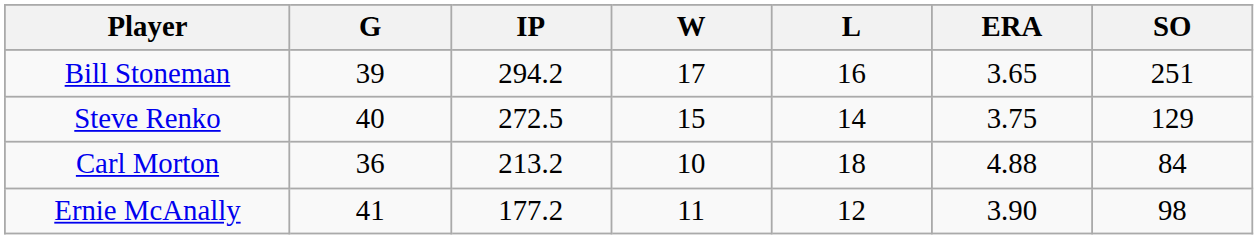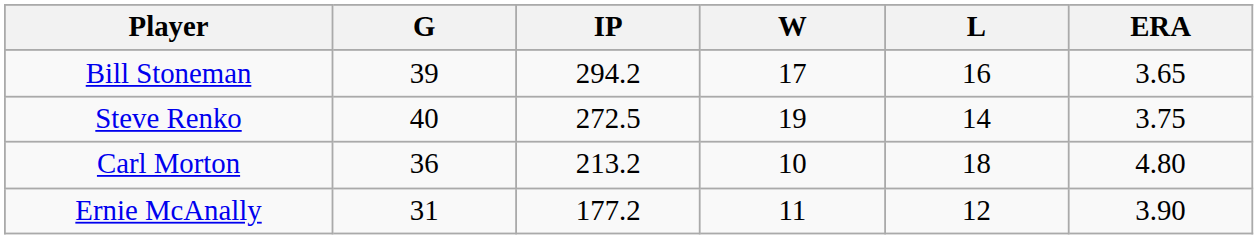- column: SO | 251 | 129 | 84 | 98
Steve Renko | W: 15 -> 19
Carl Morton | ERA: 4.88 -> 4.80
Ernie McAnally | G: 41 -> 31
